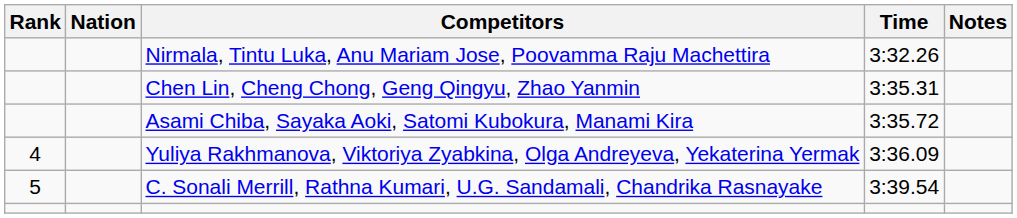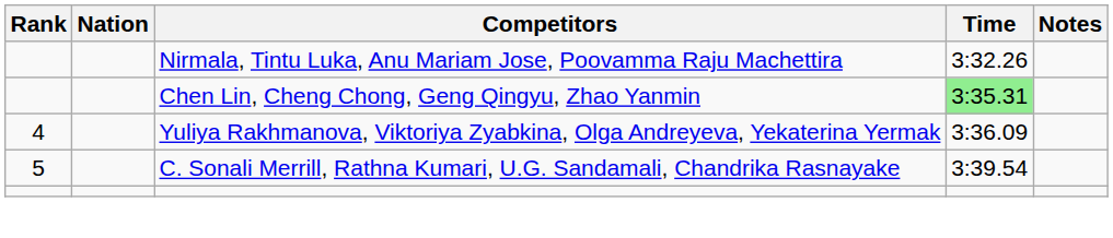Chen Lin, Cheng Chong, Geng Qingyu, Zhao Yanmin | Time: no background -> lightgreen background
- row: Asami Chiba, Sayaka Aoki, Satomi Kubokura, Manami Kira | 3:35.72
